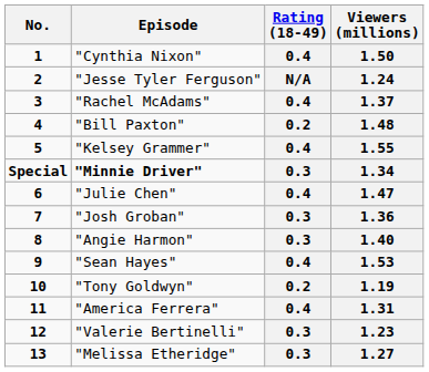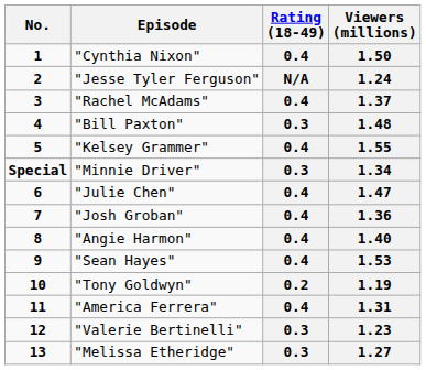1.48 | Rating (18-49): 0.2 -> 0.3
1.34 | Episode: bold -> normal
1.36 | Rating (18-49): 0.3 -> 0.4
1.40 | Rating (18-49): 0.3 -> 0.4
